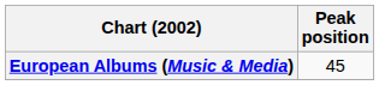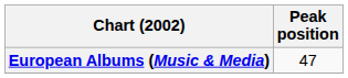European Albums (Music & Media) | Peak position: 45 -> 47
